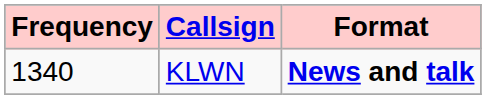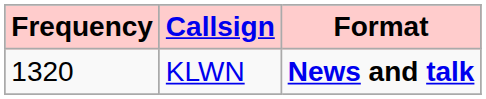KLWN | Frequency: 1340 -> 1320
